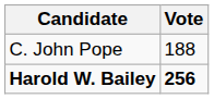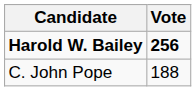rows swapped: Harold W. Bailey <-> C. John Pope
